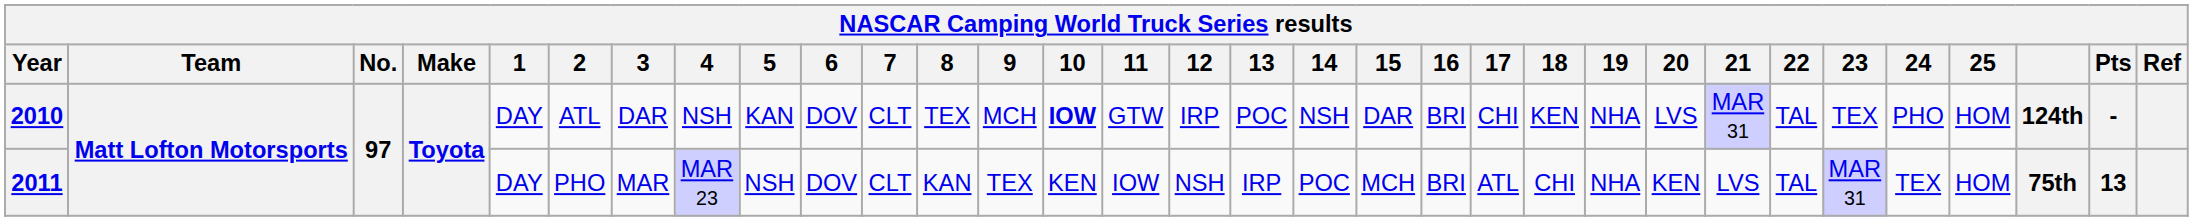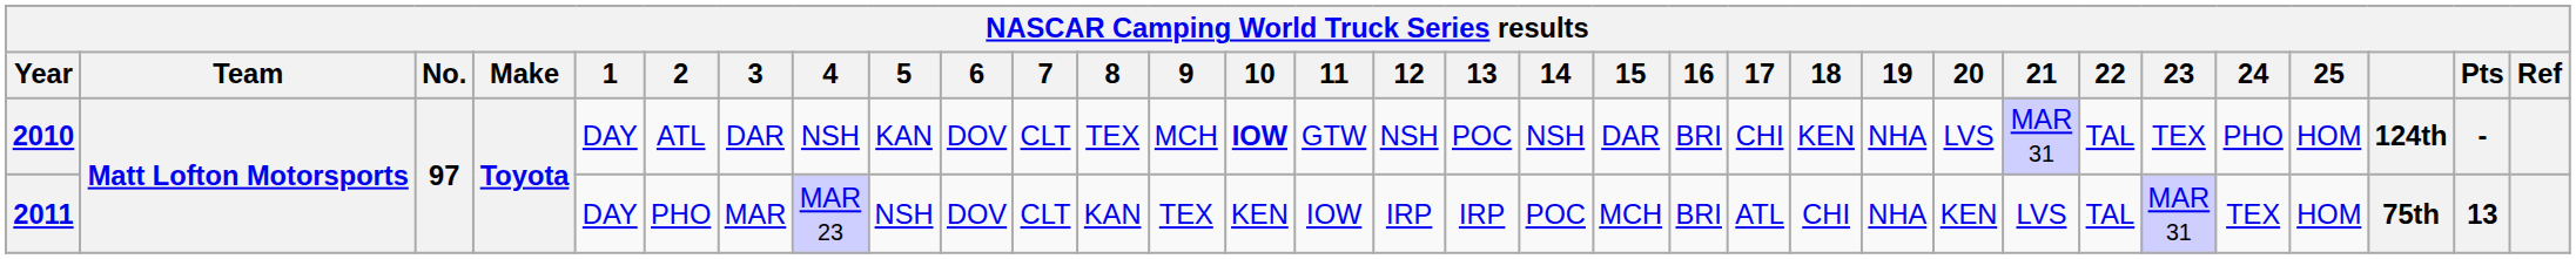2010 | 12: IRP -> NSH
2011 | 12: NSH -> IRP
